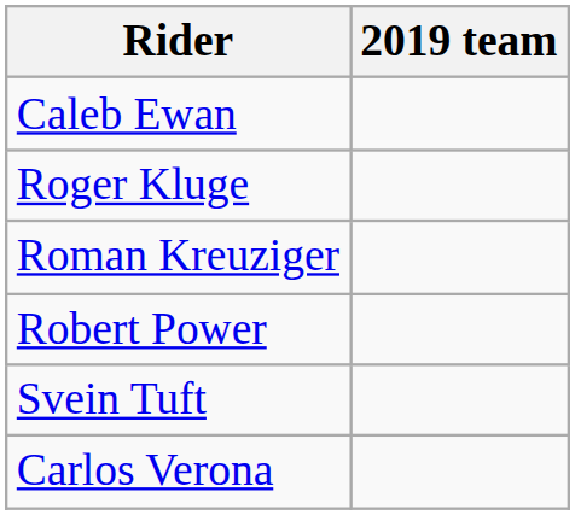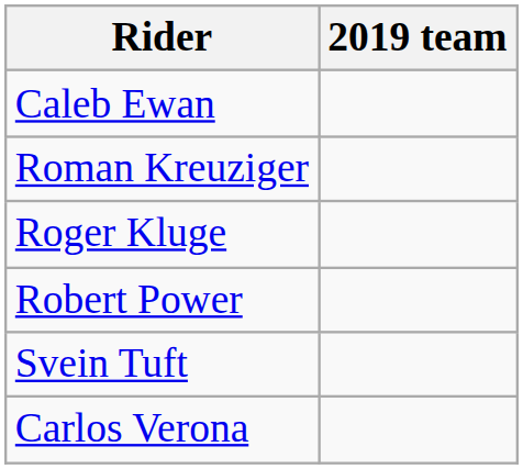rows swapped: Roger Kluge <-> Roman Kreuziger
